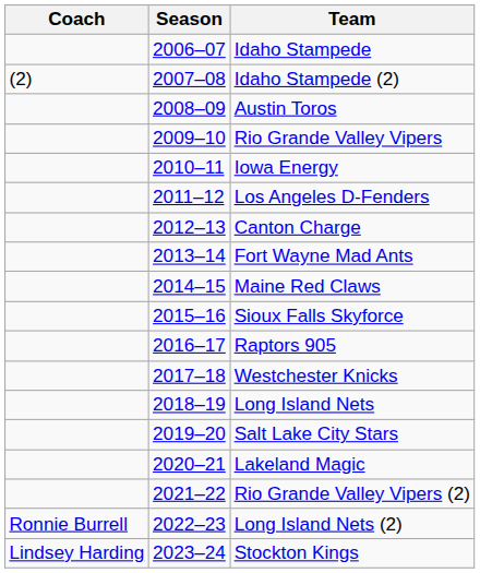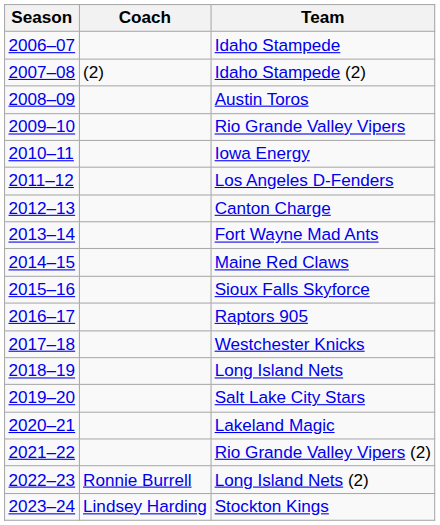columns swapped: Season <-> Coach
